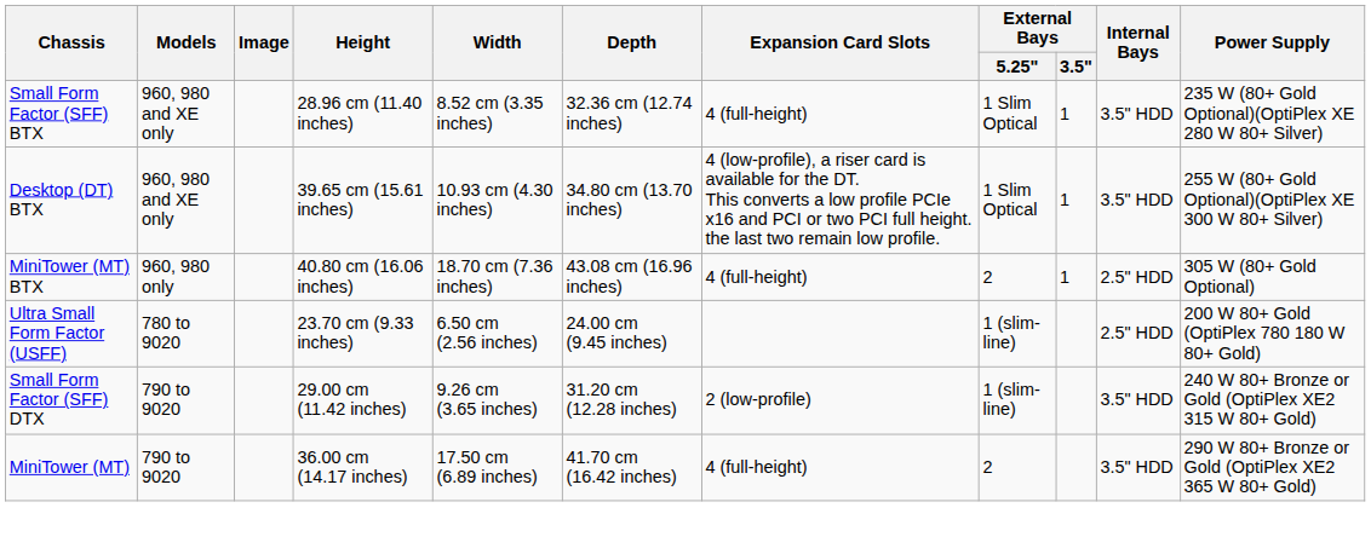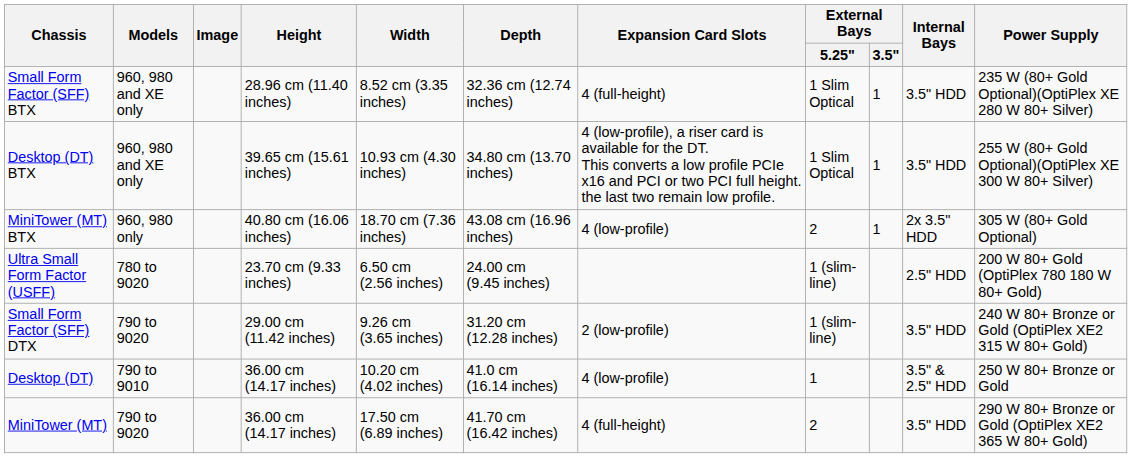MiniTower (MT) BTX | Expansion Card Slots: 4 (full-height) -> 4 (low-profile)
MiniTower (MT) BTX | Internal Bays: 2.5" HDD -> 2x 3.5" HDD
+ row: Desktop (DT) | 790 to 9010 | 36.00 cm (14.17 inches) | 10.20 cm (4.02 inches) | 41.0 cm (16.14 inches) | 4 (low-profile) | 1 | 3.5" & 2.5" HDD | 250 W 80+ Bronze or Gold
